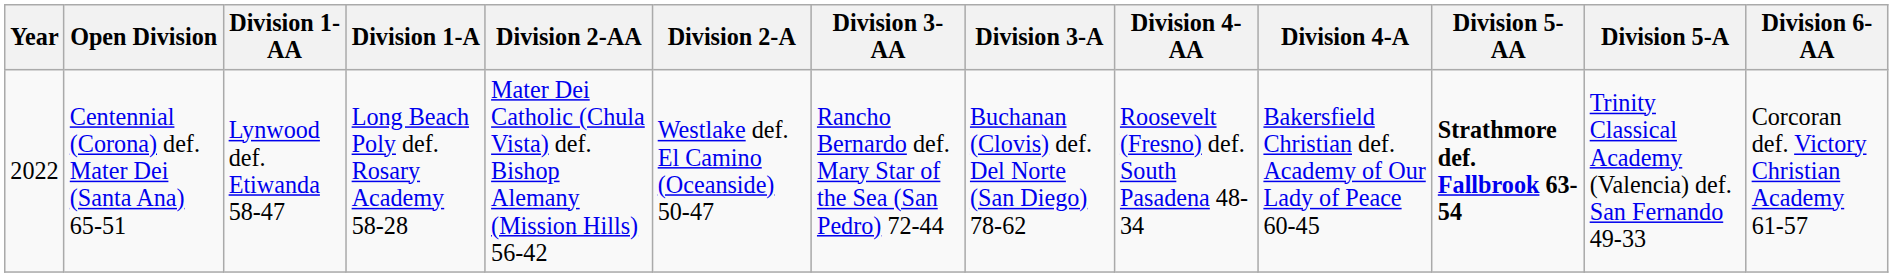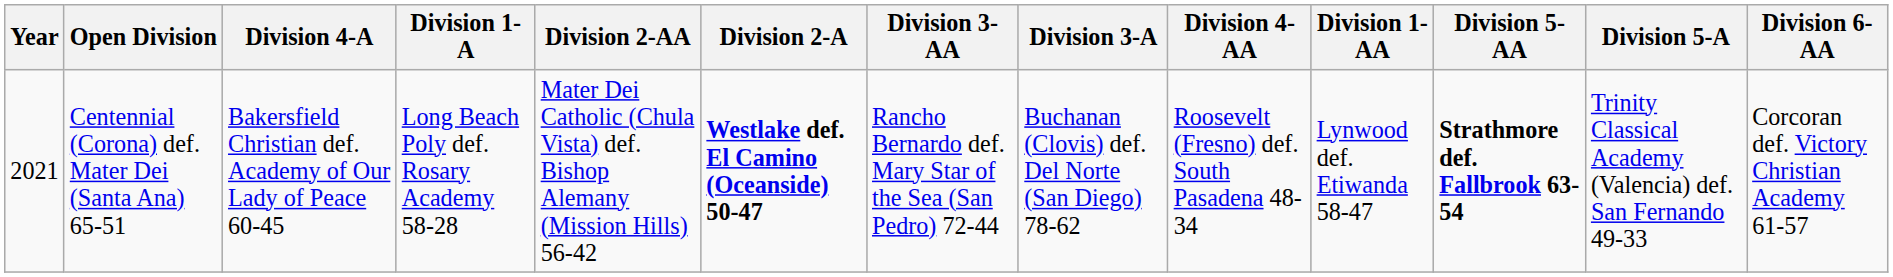columns swapped: Division 1-AA <-> Division 4-A
Centennial (Corona) def. Mater Dei (Santa Ana) 65-51 | Year: 2022 -> 2021
Centennial (Corona) def. Mater Dei (Santa Ana) 65-51 | Division 2-A: normal -> bold
